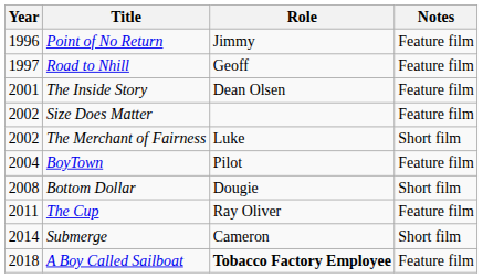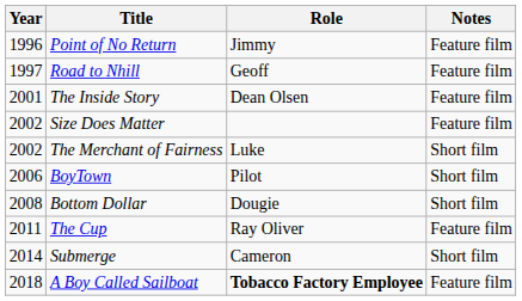BoyTown | Year: 2004 -> 2006
BoyTown | Notes: Feature film -> Short film
